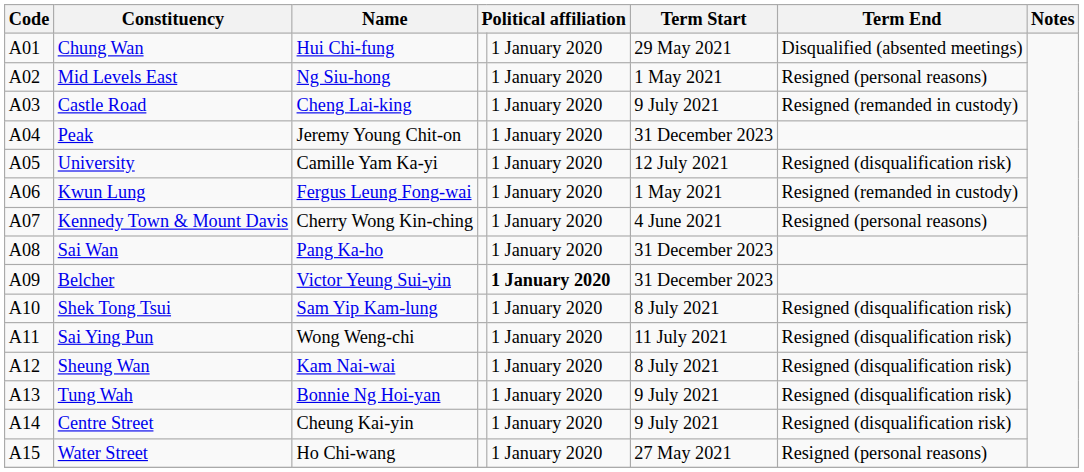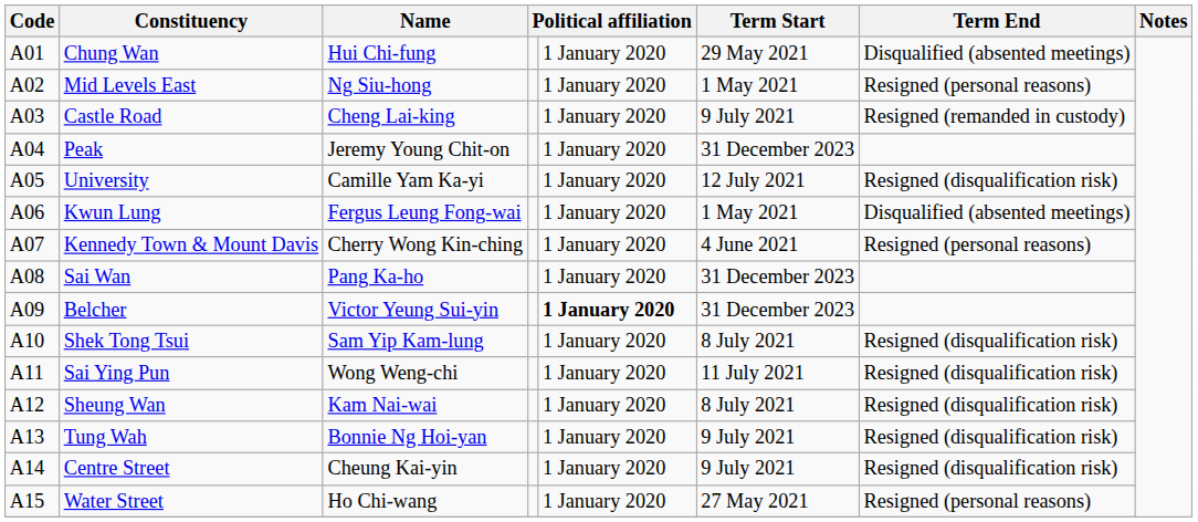Kwun Lung | Term End: Resigned (remanded in custody) -> Disqualified (absented meetings)
